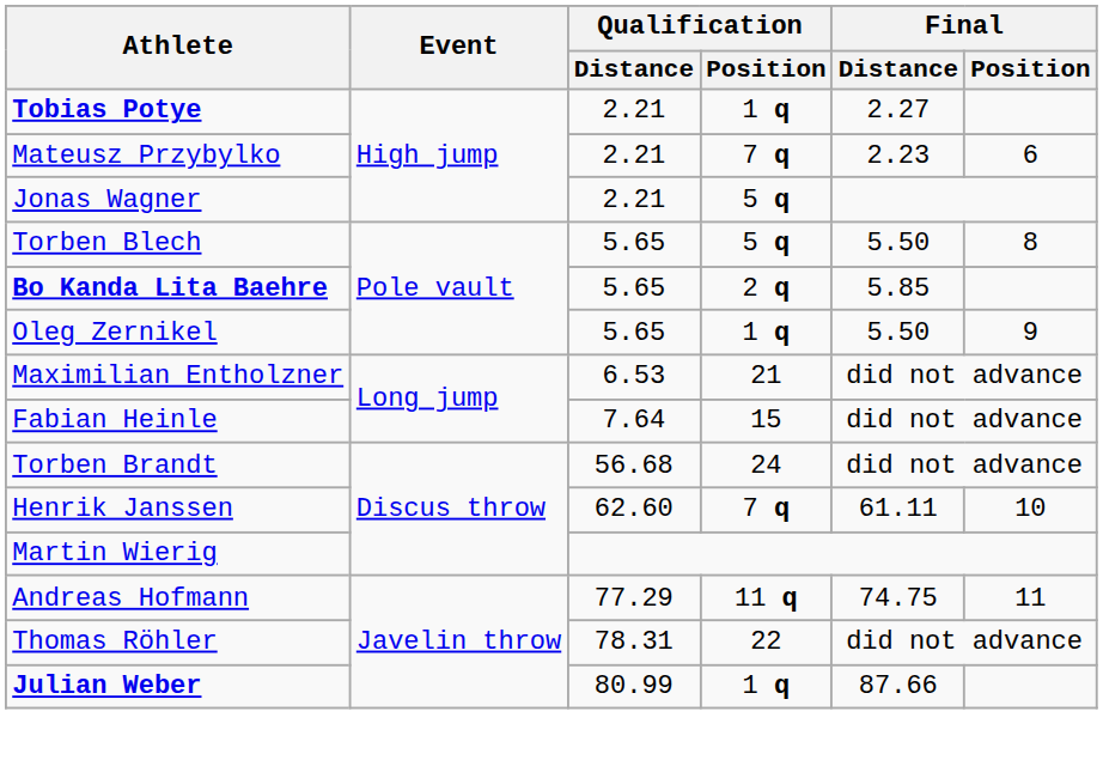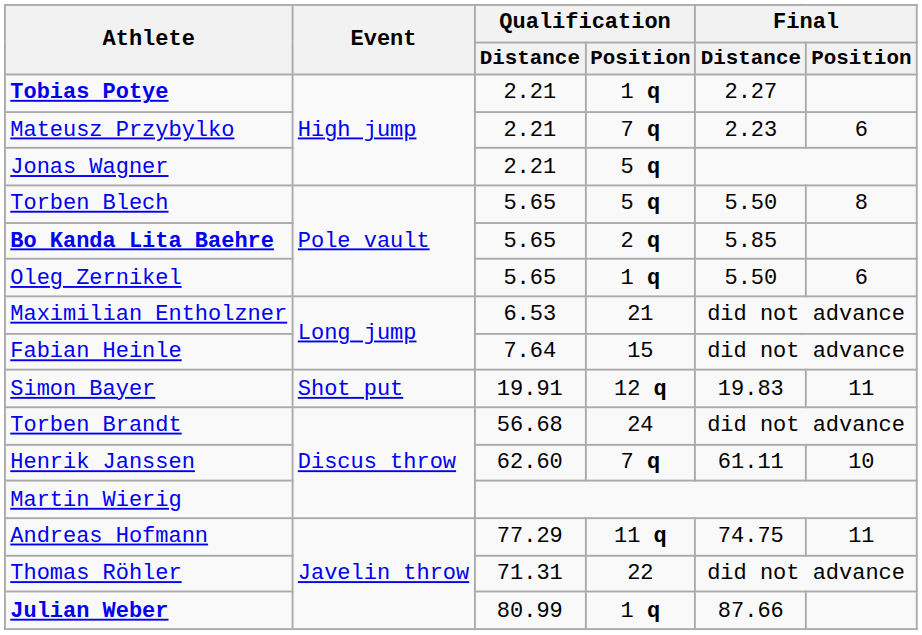Oleg Zernikel | Final / Position: 9 -> 6
+ row: Simon Bayer | Shot put | 19.91 | 12 q | 19.83 | 11
Thomas Röhler | Qualification / Distance: 78.31 -> 71.31
